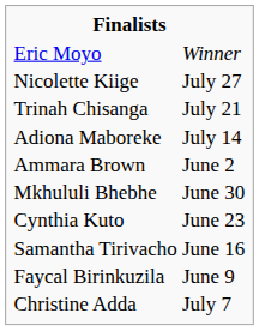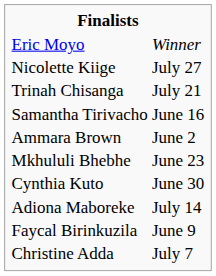rows swapped: Adiona Maboreke <-> Samantha Tirivacho
Mkhululi Bhebhe | column 2: June 30 -> June 23
Cynthia Kuto | column 2: June 23 -> June 30
